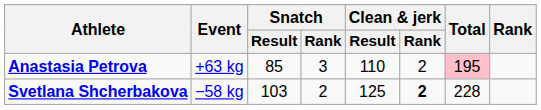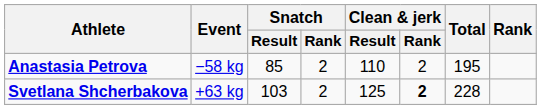Anastasia Petrova | Event: +63 kg -> −58 kg
Anastasia Petrova | Snatch / Rank: 3 -> 2
Anastasia Petrova | Total: pink background -> no background
Svetlana Shcherbakova | Event: −58 kg -> +63 kg
